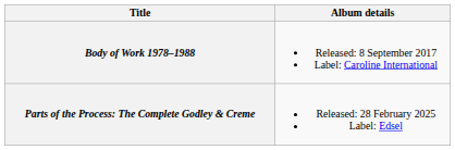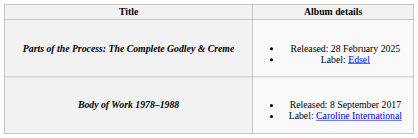rows swapped: Body of Work 1978–1988 <-> Parts of the Process: The Complete Godley & Creme
